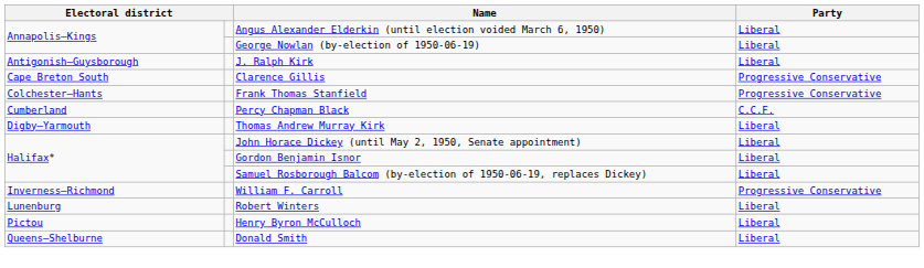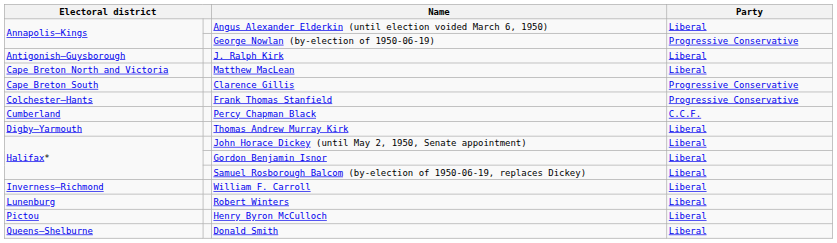George Nowlan (by-election of 1950-06-19) | Party: Liberal -> Progressive Conservative
+ row: Cape Breton North and Victoria | Matthew MacLean | Liberal
William F. Carroll | Party: Progressive Conservative -> Liberal
